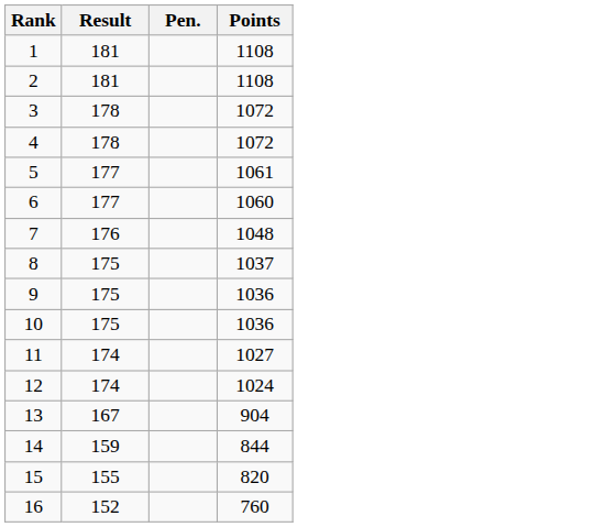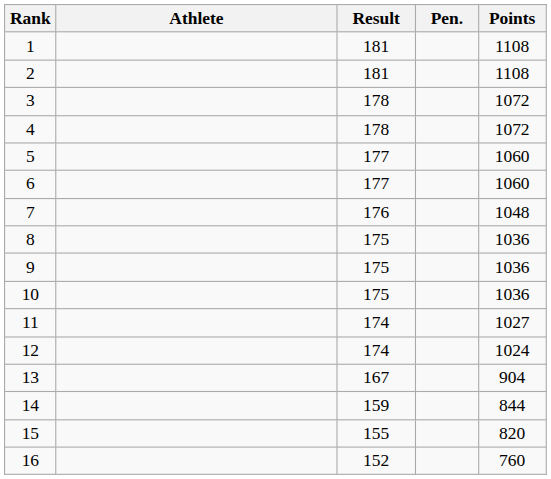+ column: Athlete
5 | Points: 1061 -> 1060
8 | Points: 1037 -> 1036
